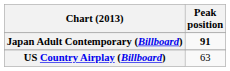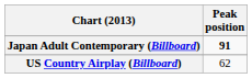US Country Airplay (Billboard) | Peak position: 63 -> 62
